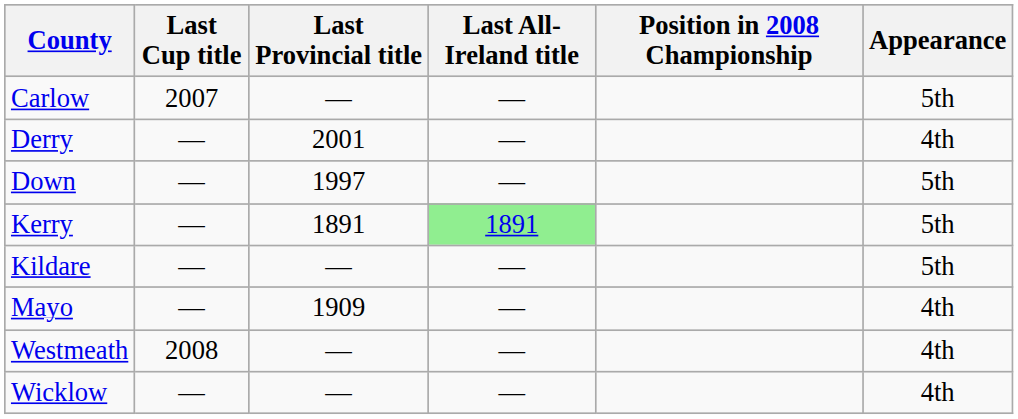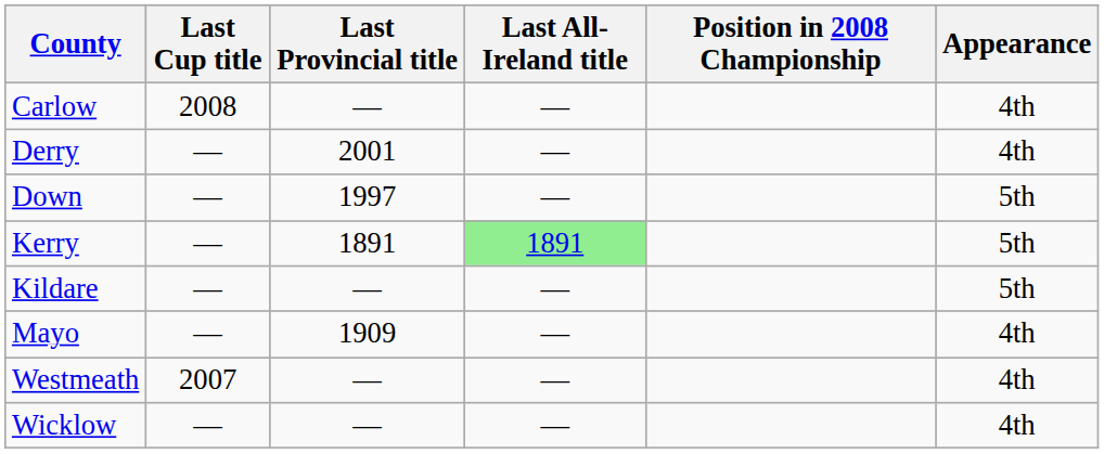Carlow | Last Cup title: 2007 -> 2008
Carlow | Appearance: 5th -> 4th
Westmeath | Last Cup title: 2008 -> 2007
